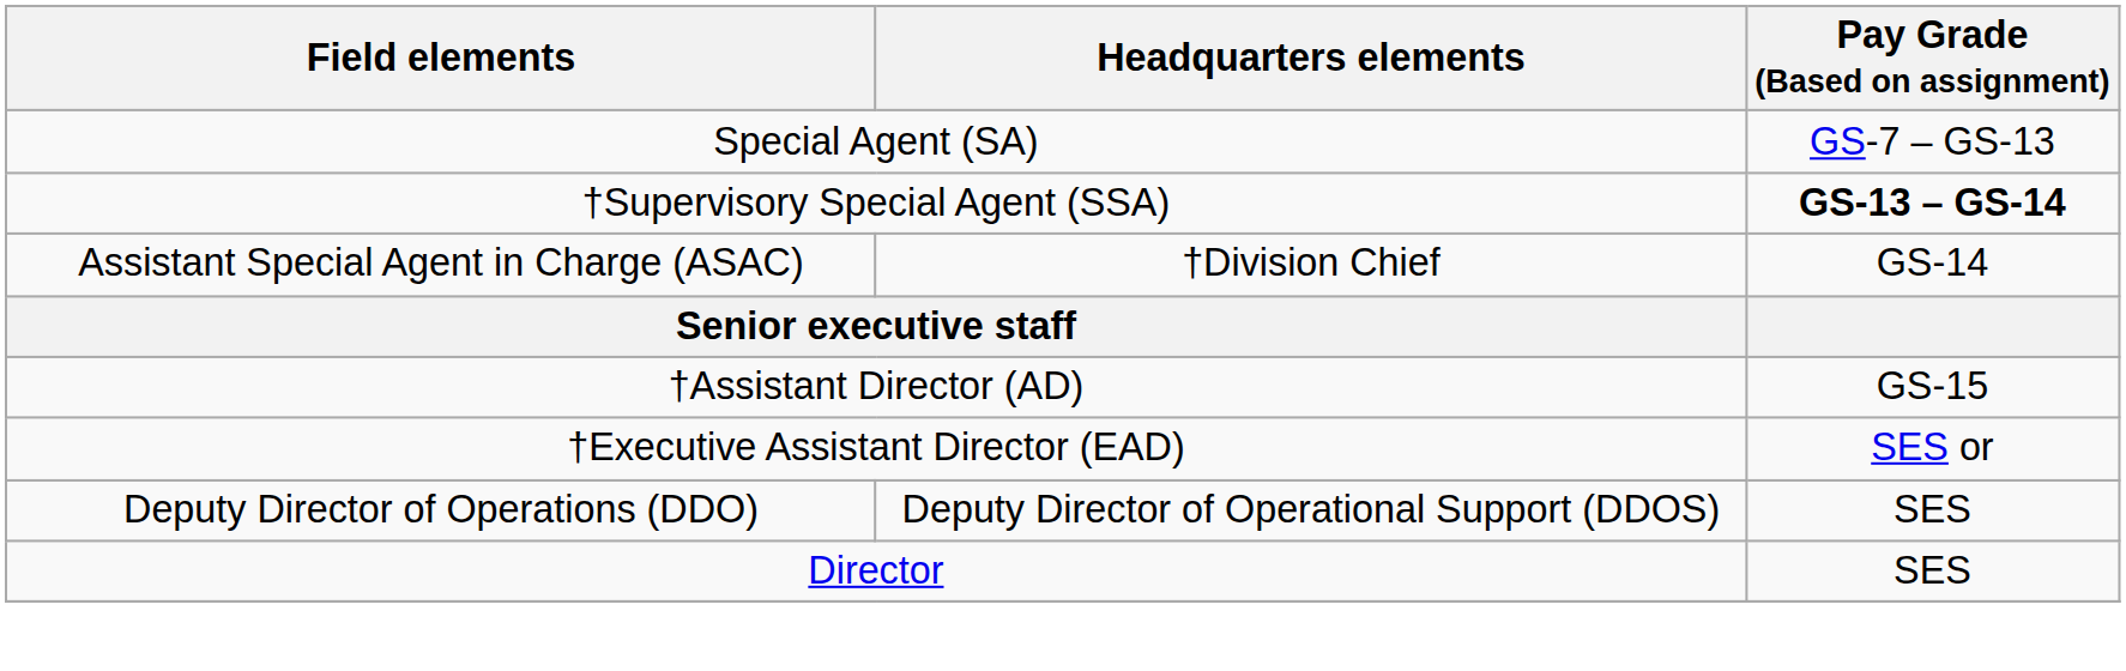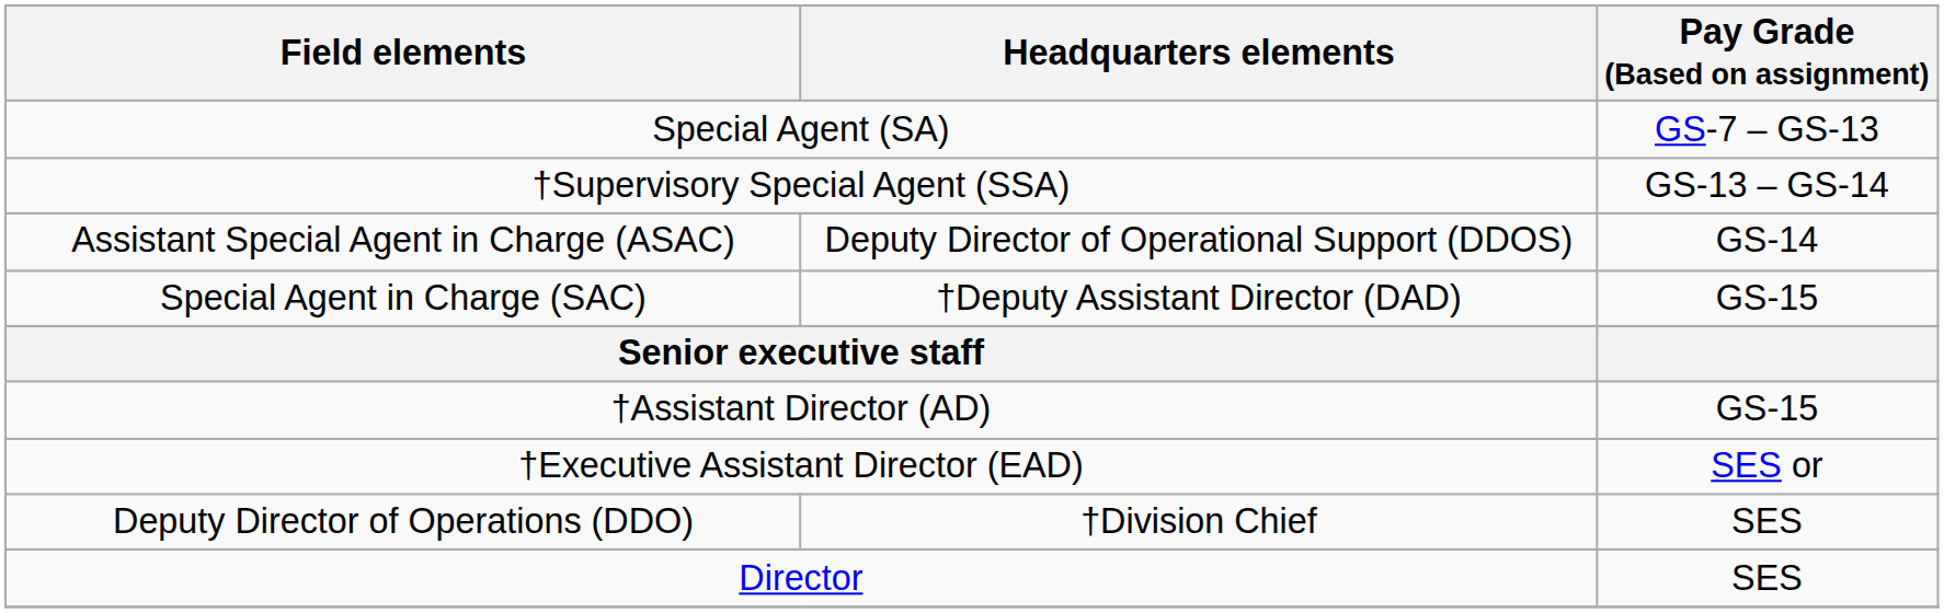†Supervisory Special Agent (SSA) | Pay Grade (Based on assignment): bold -> normal
Assistant Special Agent in Charge (ASAC) | Headquarters elements: †Division Chief -> Deputy Director of Operational Support (DDOS)
+ row: Special Agent in Charge (SAC) | †Deputy Assistant Director (DAD) | GS-15
Deputy Director of Operations (DDO) | Headquarters elements: Deputy Director of Operational Support (DDOS) -> †Division Chief
